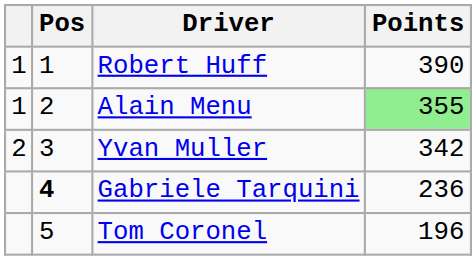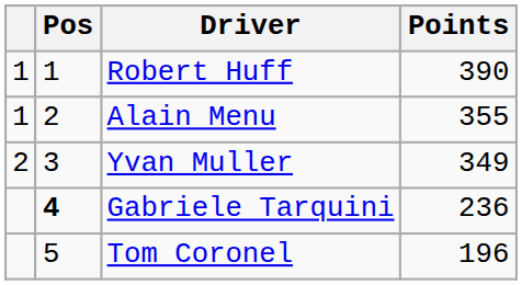Alain Menu | Points: lightgreen background -> no background
Yvan Muller | Points: 342 -> 349
